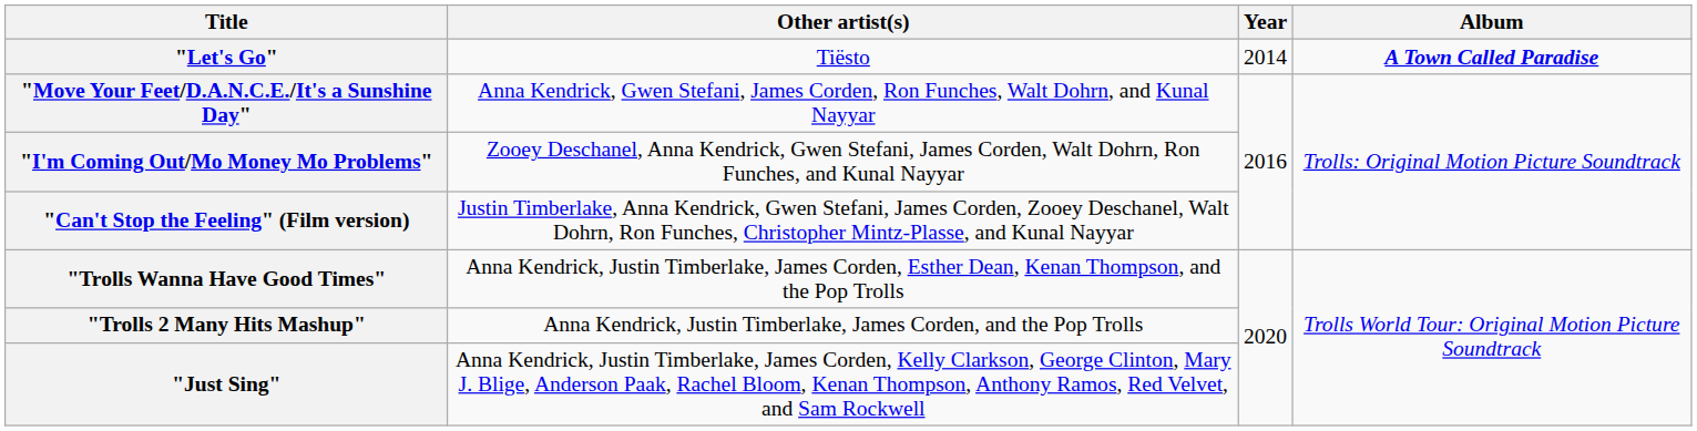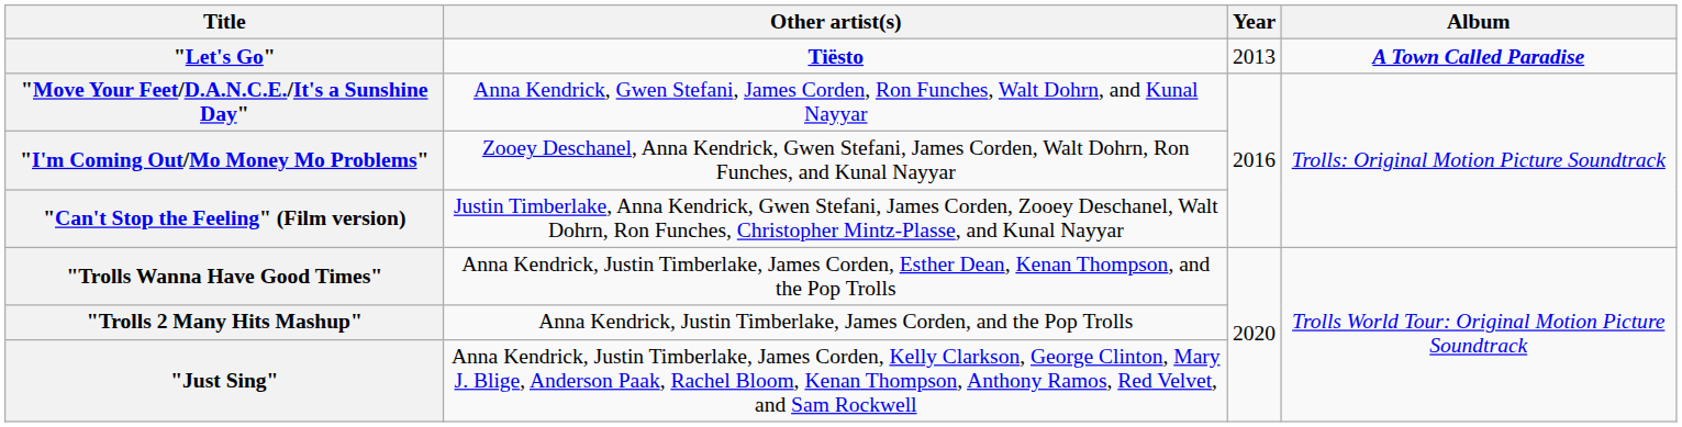"Let's Go" | Other artist(s): normal -> bold
"Let's Go" | Year: 2014 -> 2013
